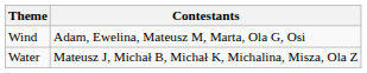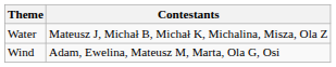rows swapped: Wind <-> Water
